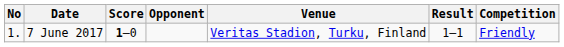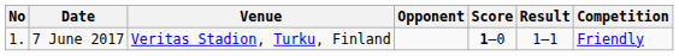columns swapped: Venue <-> Score
